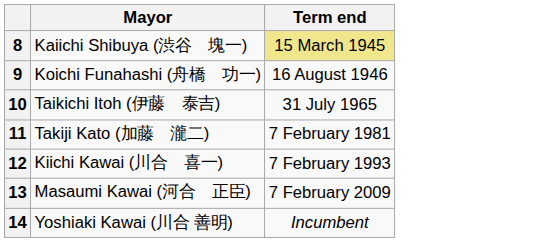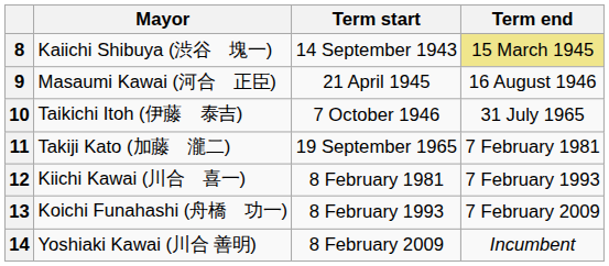+ column: Term start | 14 September 1943 | 21 April 1945 | 7 October 1946 | 19 September 1965 | 8 February 1981 | 8 February 1993 | 8 February 2009
9 | Mayor: Koichi Funahashi (舟橋 功一) -> Masaumi Kawai (河合 正臣)
13 | Mayor: Masaumi Kawai (河合 正臣) -> Koichi Funahashi (舟橋 功一)
